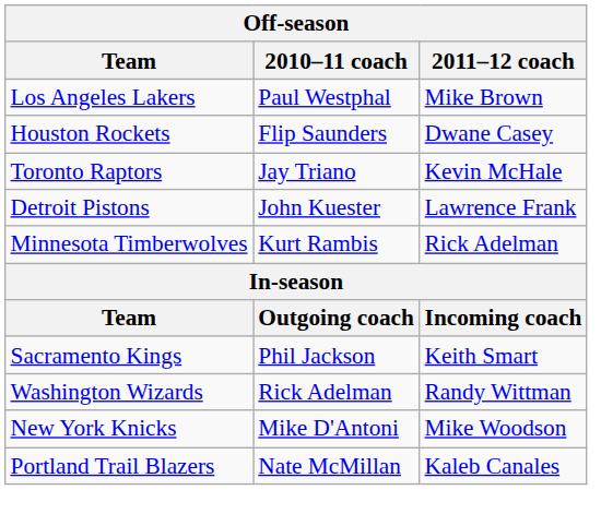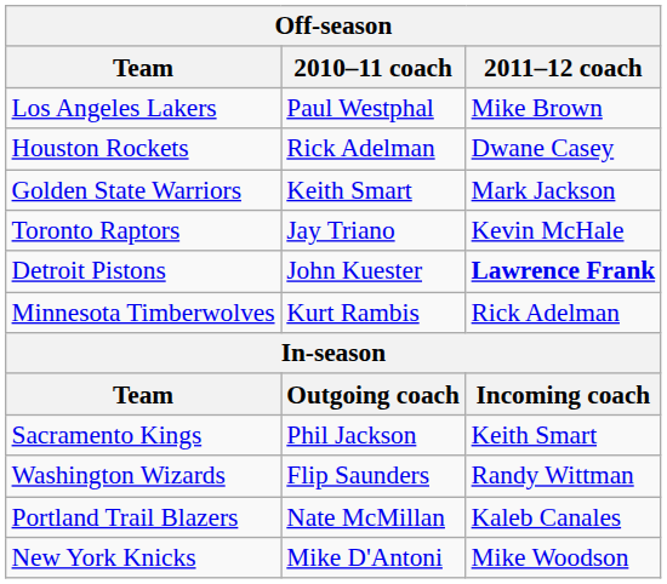Houston Rockets | 2010–11 coach: Flip Saunders -> Rick Adelman
+ row: Golden State Warriors | Keith Smart | Mark Jackson
Detroit Pistons | 2011–12 coach: normal -> bold
Washington Wizards | 2010–11 coach: Rick Adelman -> Flip Saunders
rows swapped: New York Knicks <-> Portland Trail Blazers
